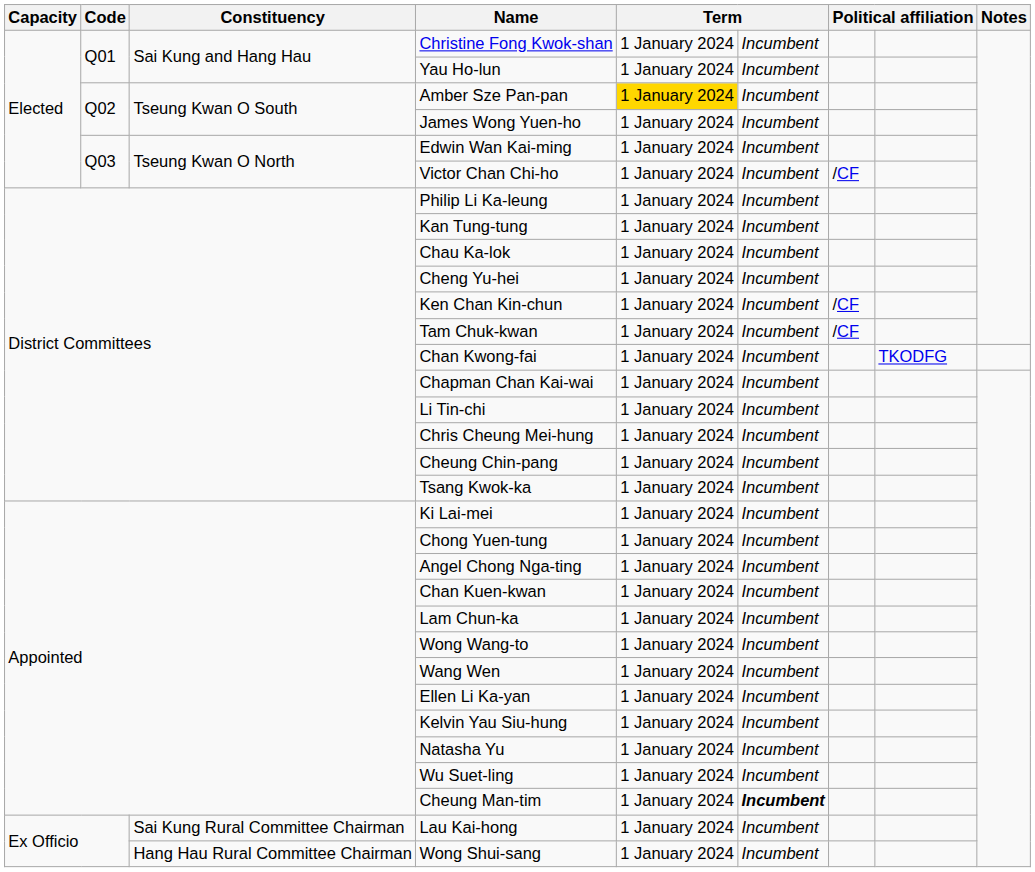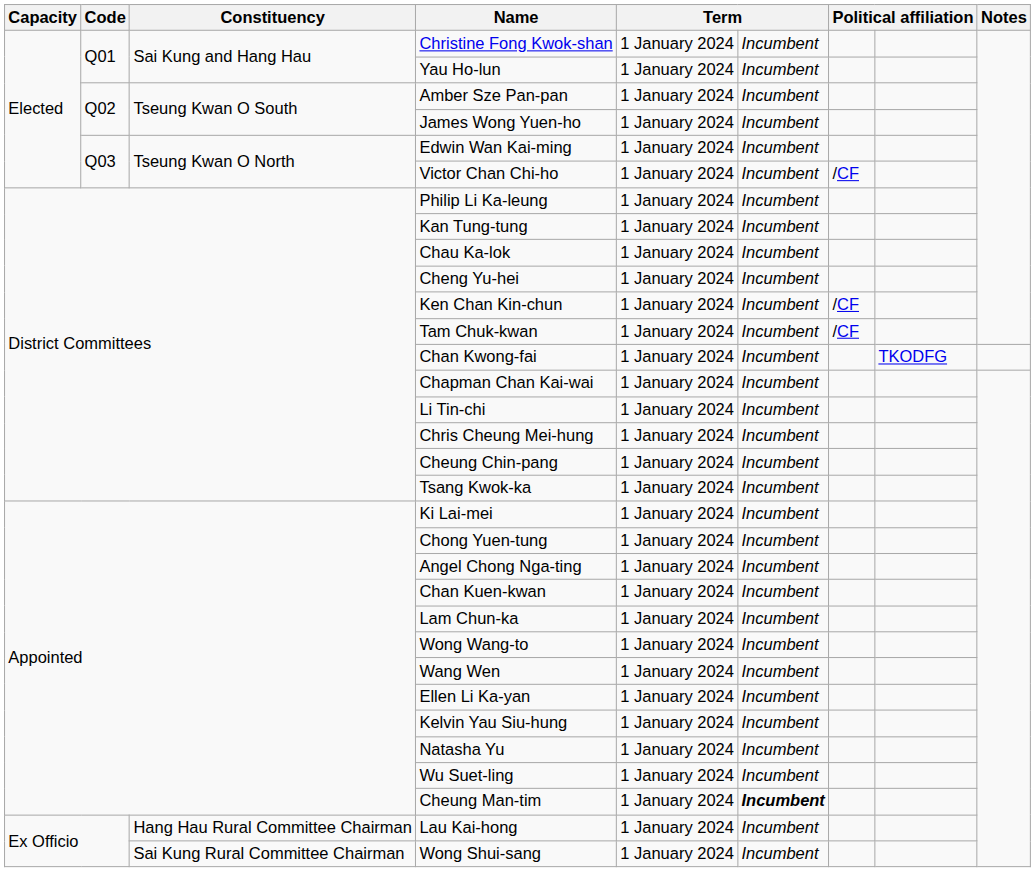Amber Sze Pan-pan | column 5: gold background -> no background
Lau Kai-hong | Constituency: Sai Kung Rural Committee Chairman -> Hang Hau Rural Committee Chairman
Wong Shui-sang | Constituency: Hang Hau Rural Committee Chairman -> Sai Kung Rural Committee Chairman
